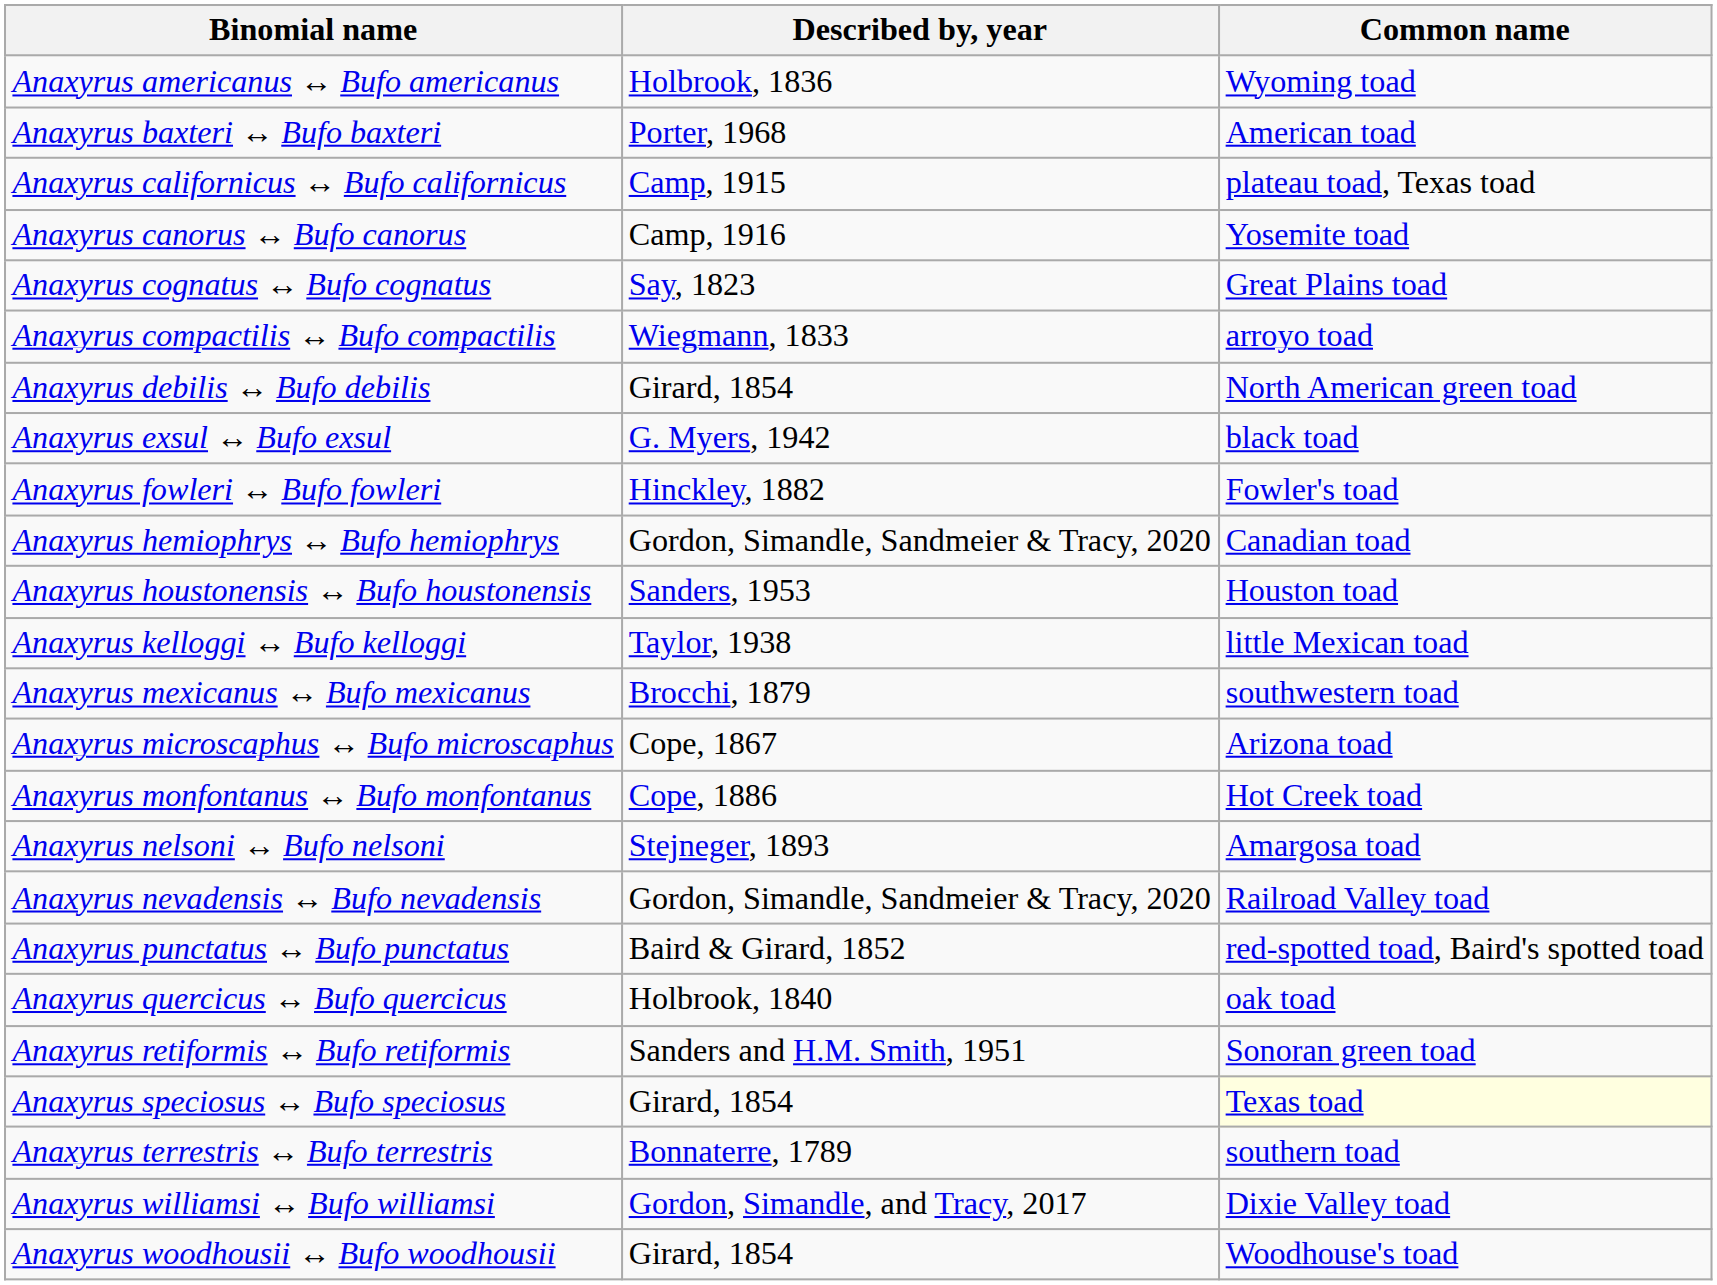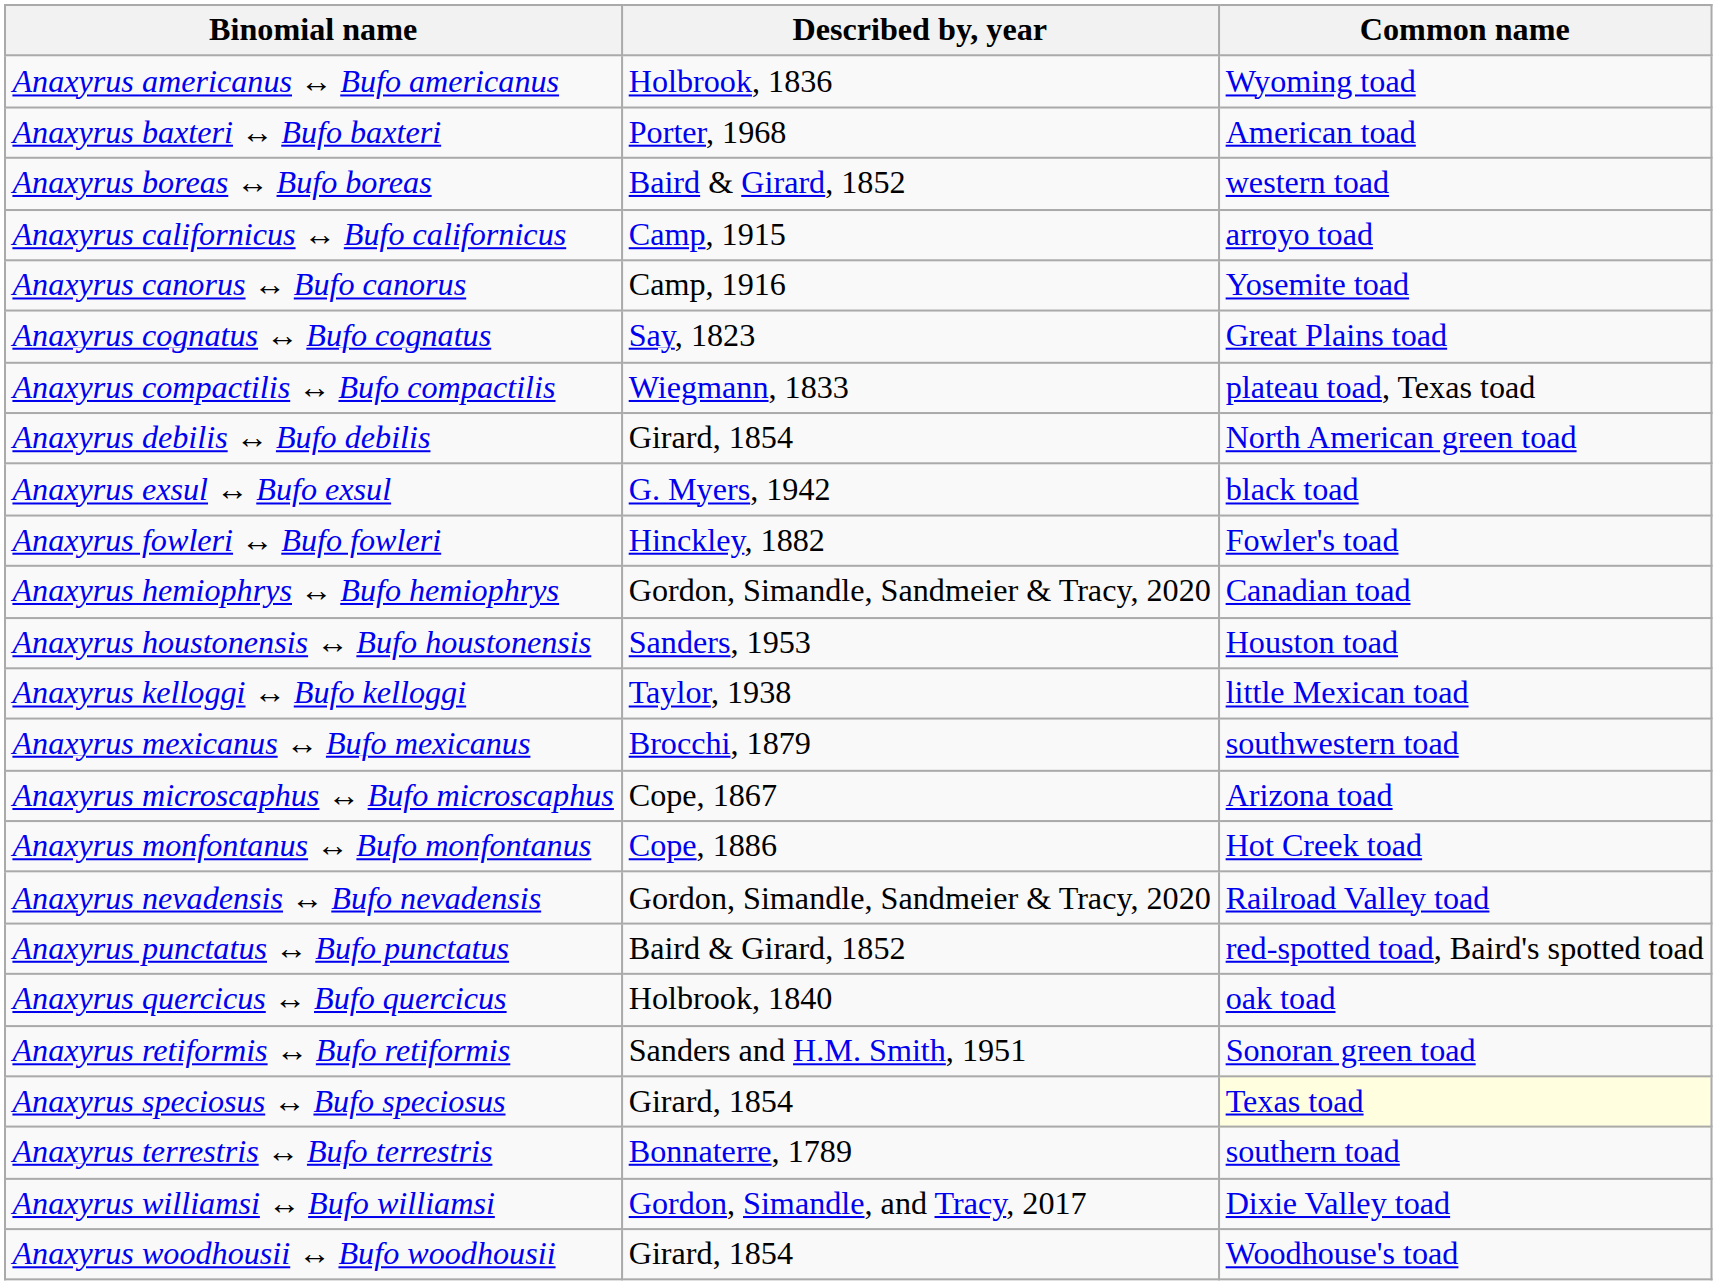+ row: Anaxyrus boreas ↔ Bufo boreas | Baird & Girard, 1852 | western toad
Anaxyrus californicus ↔ Bufo californicus | Common name: plateau toad, Texas toad -> arroyo toad
Anaxyrus compactilis ↔ Bufo compactilis | Common name: arroyo toad -> plateau toad, Texas toad
- row: Anaxyrus nelsoni ↔ Bufo nelsoni | Stejneger, 1893 | Amargosa toad
